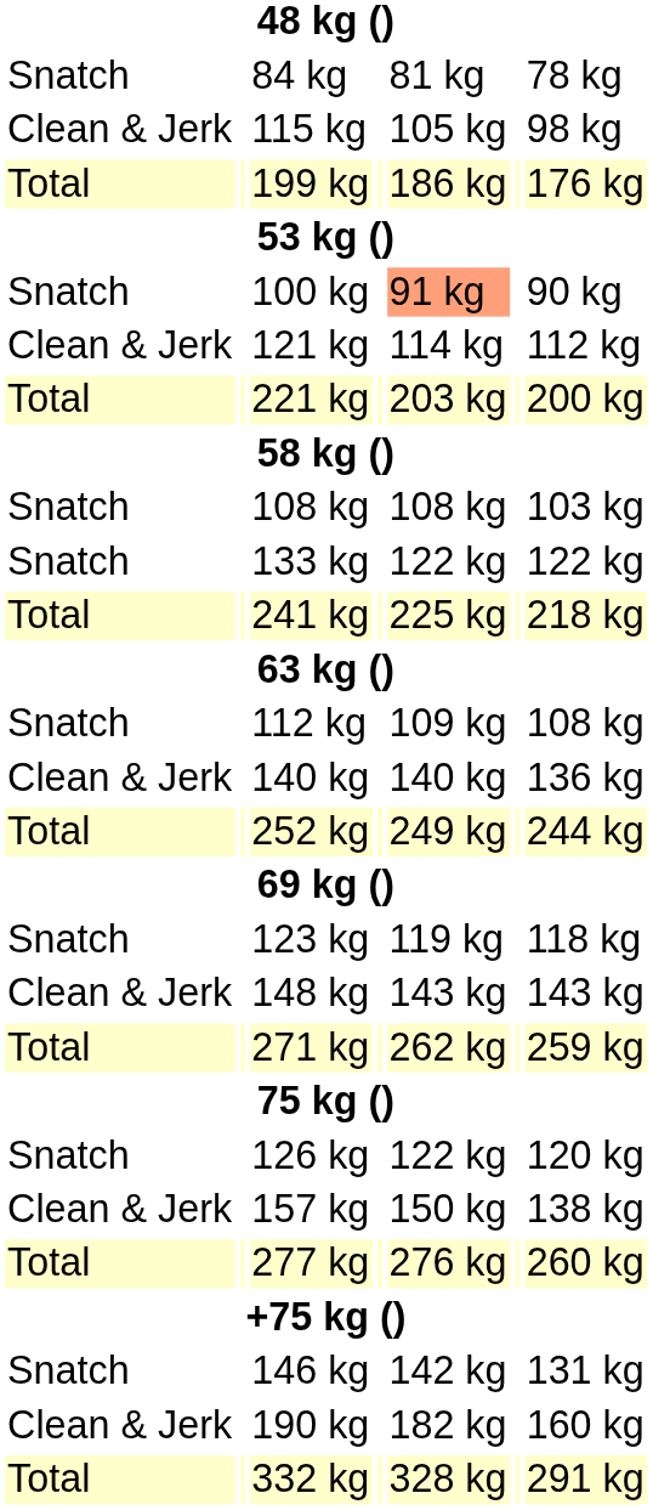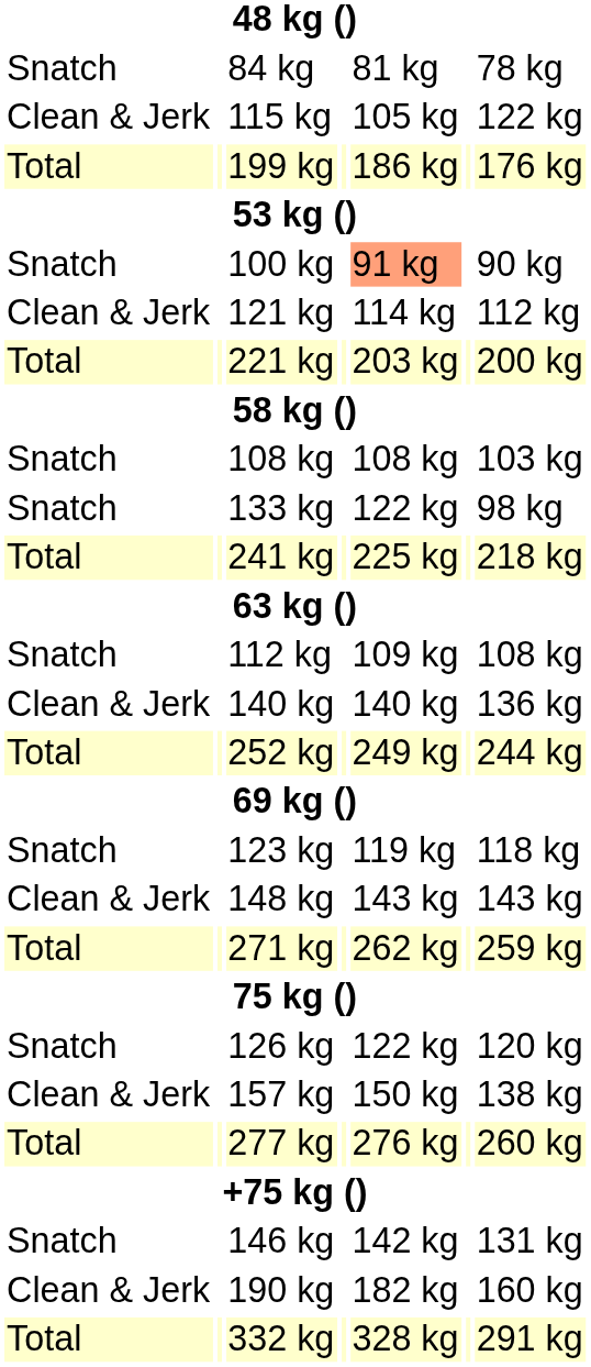115 kg | column 7: 98 kg -> 122 kg
133 kg | column 7: 122 kg -> 98 kg
